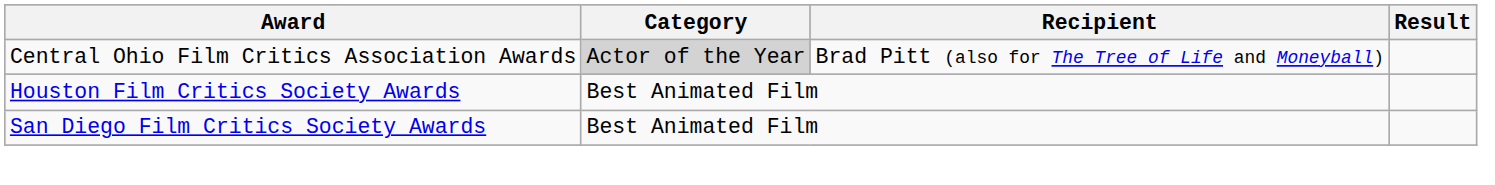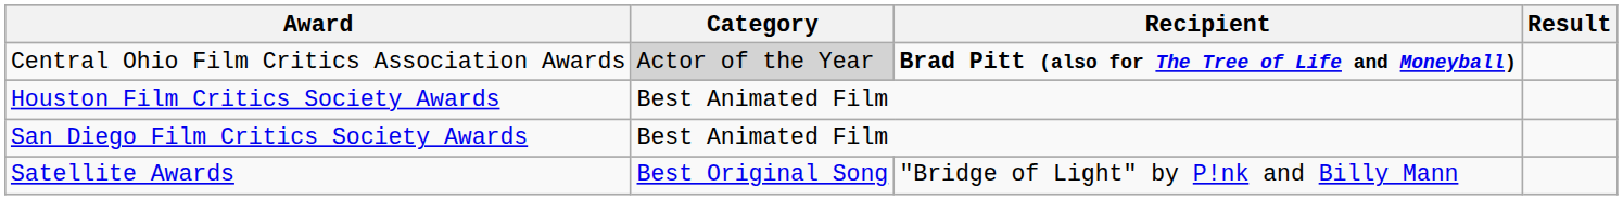Central Ohio Film Critics Association Awards | Recipient: normal -> bold
+ row: Satellite Awards | Best Original Song | "Bridge of Light" by P!nk and Billy Mann
